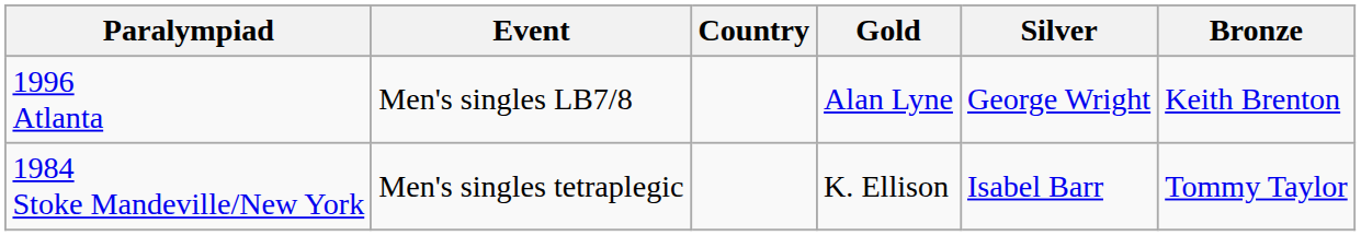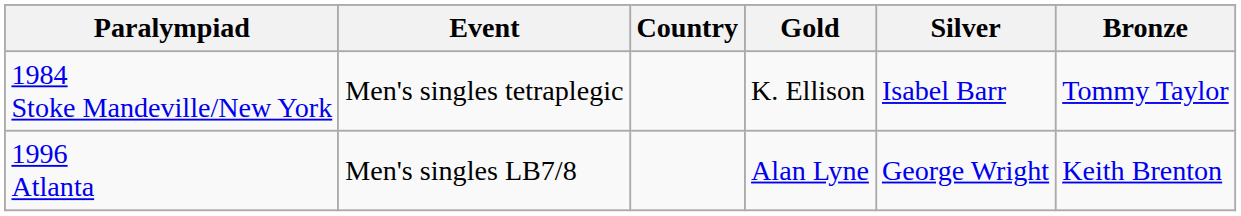rows swapped: 1984 Stoke Mandeville/New York <-> 1996 Atlanta
